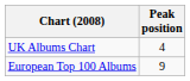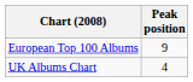rows swapped: UK Albums Chart <-> European Top 100 Albums
